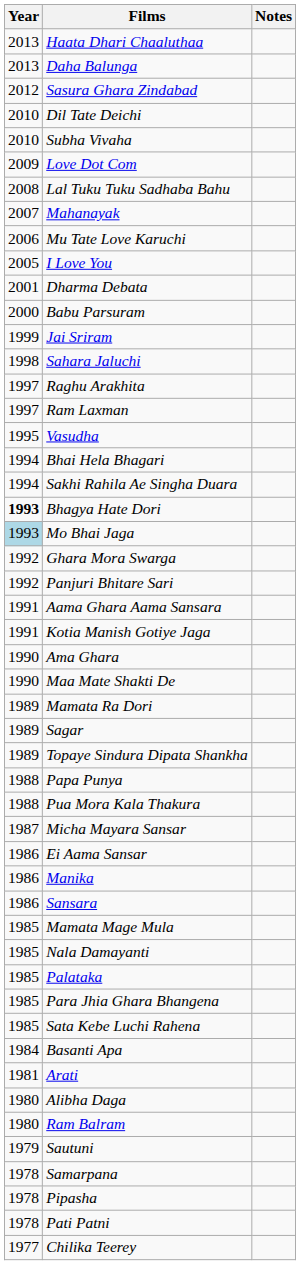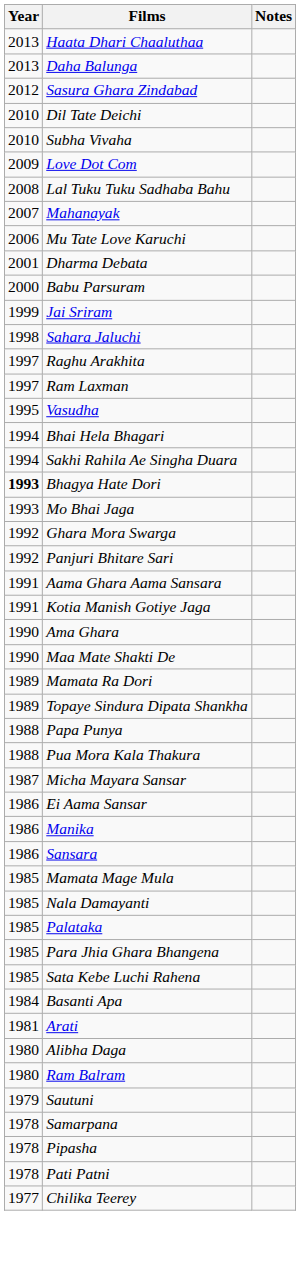- row: 2005 | I Love You
Mo Bhai Jaga | Year: lightblue background -> no background
- row: 1989 | Sagar
